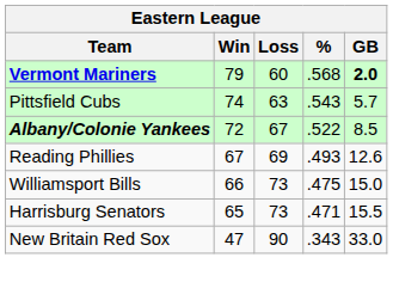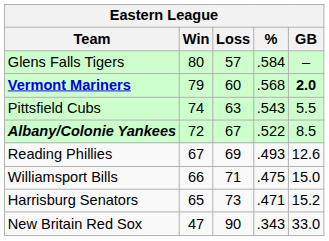+ row: Glens Falls Tigers | 80 | 57 | .584 | –
Pittsfield Cubs | GB: 5.7 -> 5.5
Williamsport Bills | Loss: 73 -> 71
Harrisburg Senators | GB: 15.5 -> 15.2
